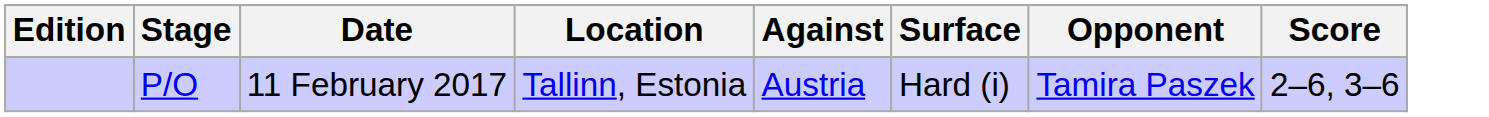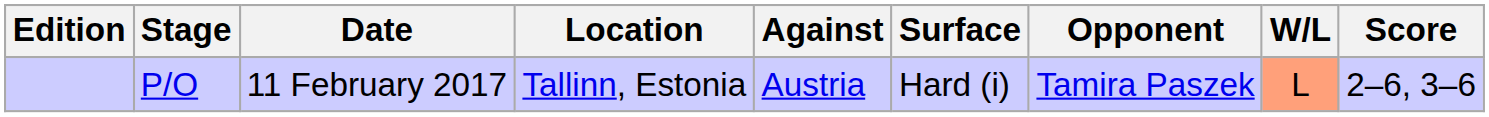+ column: W/L | L
